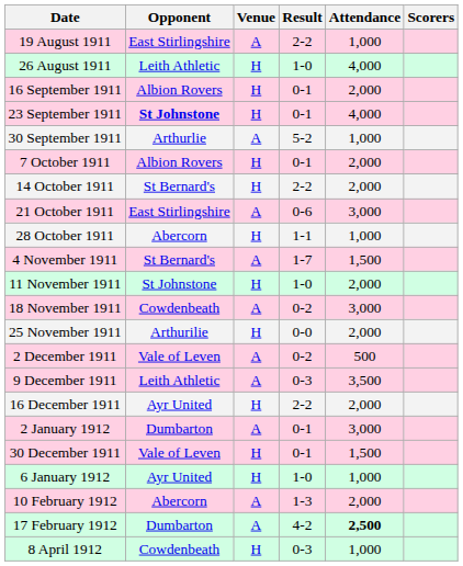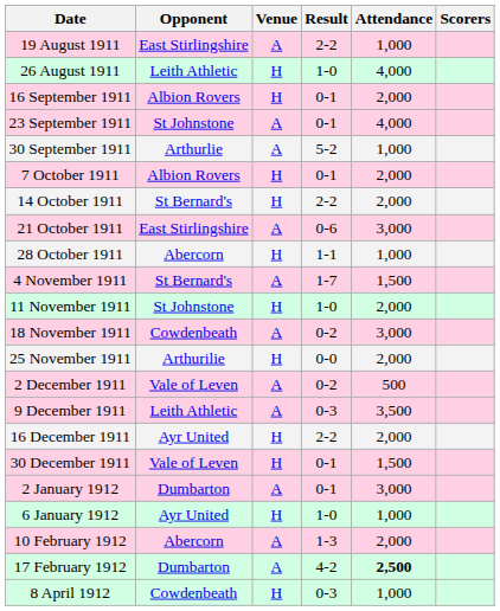23 September 1911 | Opponent: bold -> normal
23 September 1911 | Venue: H -> A
rows swapped: 30 December 1911 <-> 2 January 1912
